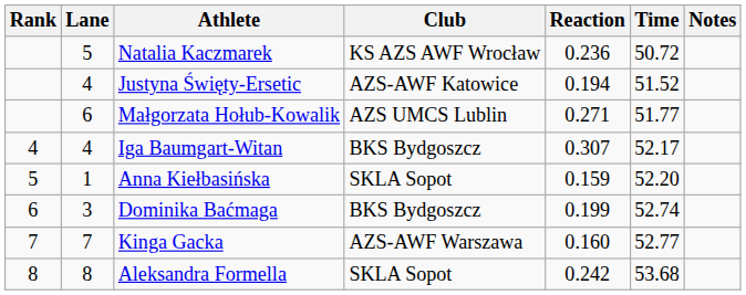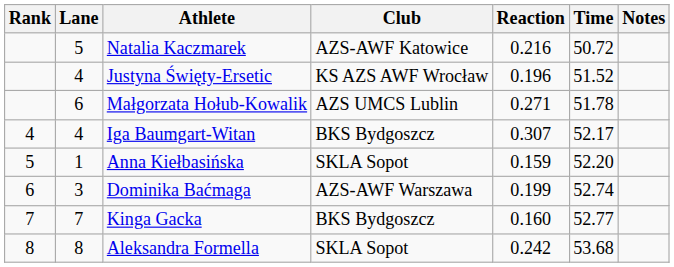Natalia Kaczmarek | Club: KS AZS AWF Wrocław -> AZS-AWF Katowice
Natalia Kaczmarek | Reaction: 0.236 -> 0.216
Justyna Święty-Ersetic | Club: AZS-AWF Katowice -> KS AZS AWF Wrocław
Justyna Święty-Ersetic | Reaction: 0.194 -> 0.196
Małgorzata Hołub-Kowalik | Time: 51.77 -> 51.78
Dominika Baćmaga | Club: BKS Bydgoszcz -> AZS-AWF Warszawa
Kinga Gacka | Club: AZS-AWF Warszawa -> BKS Bydgoszcz
